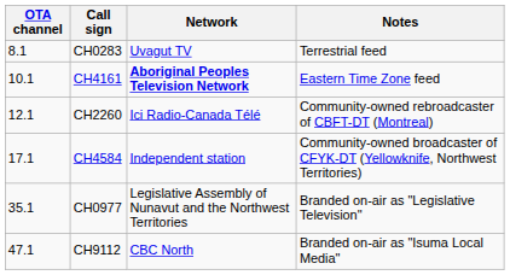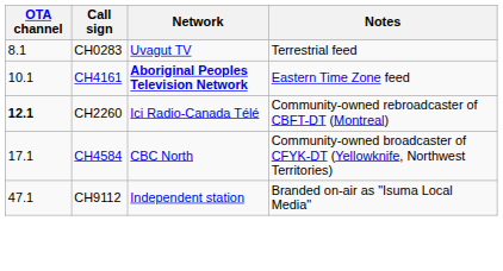CH2260 | OTA channel: normal -> bold
CH4584 | Network: Independent station -> CBC North
- row: 35.1 | CH0977 | Legislative Assembly of Nunavut and the Northwest Territories | Branded on-air as "Legislative Television"
CH9112 | Network: CBC North -> Independent station
